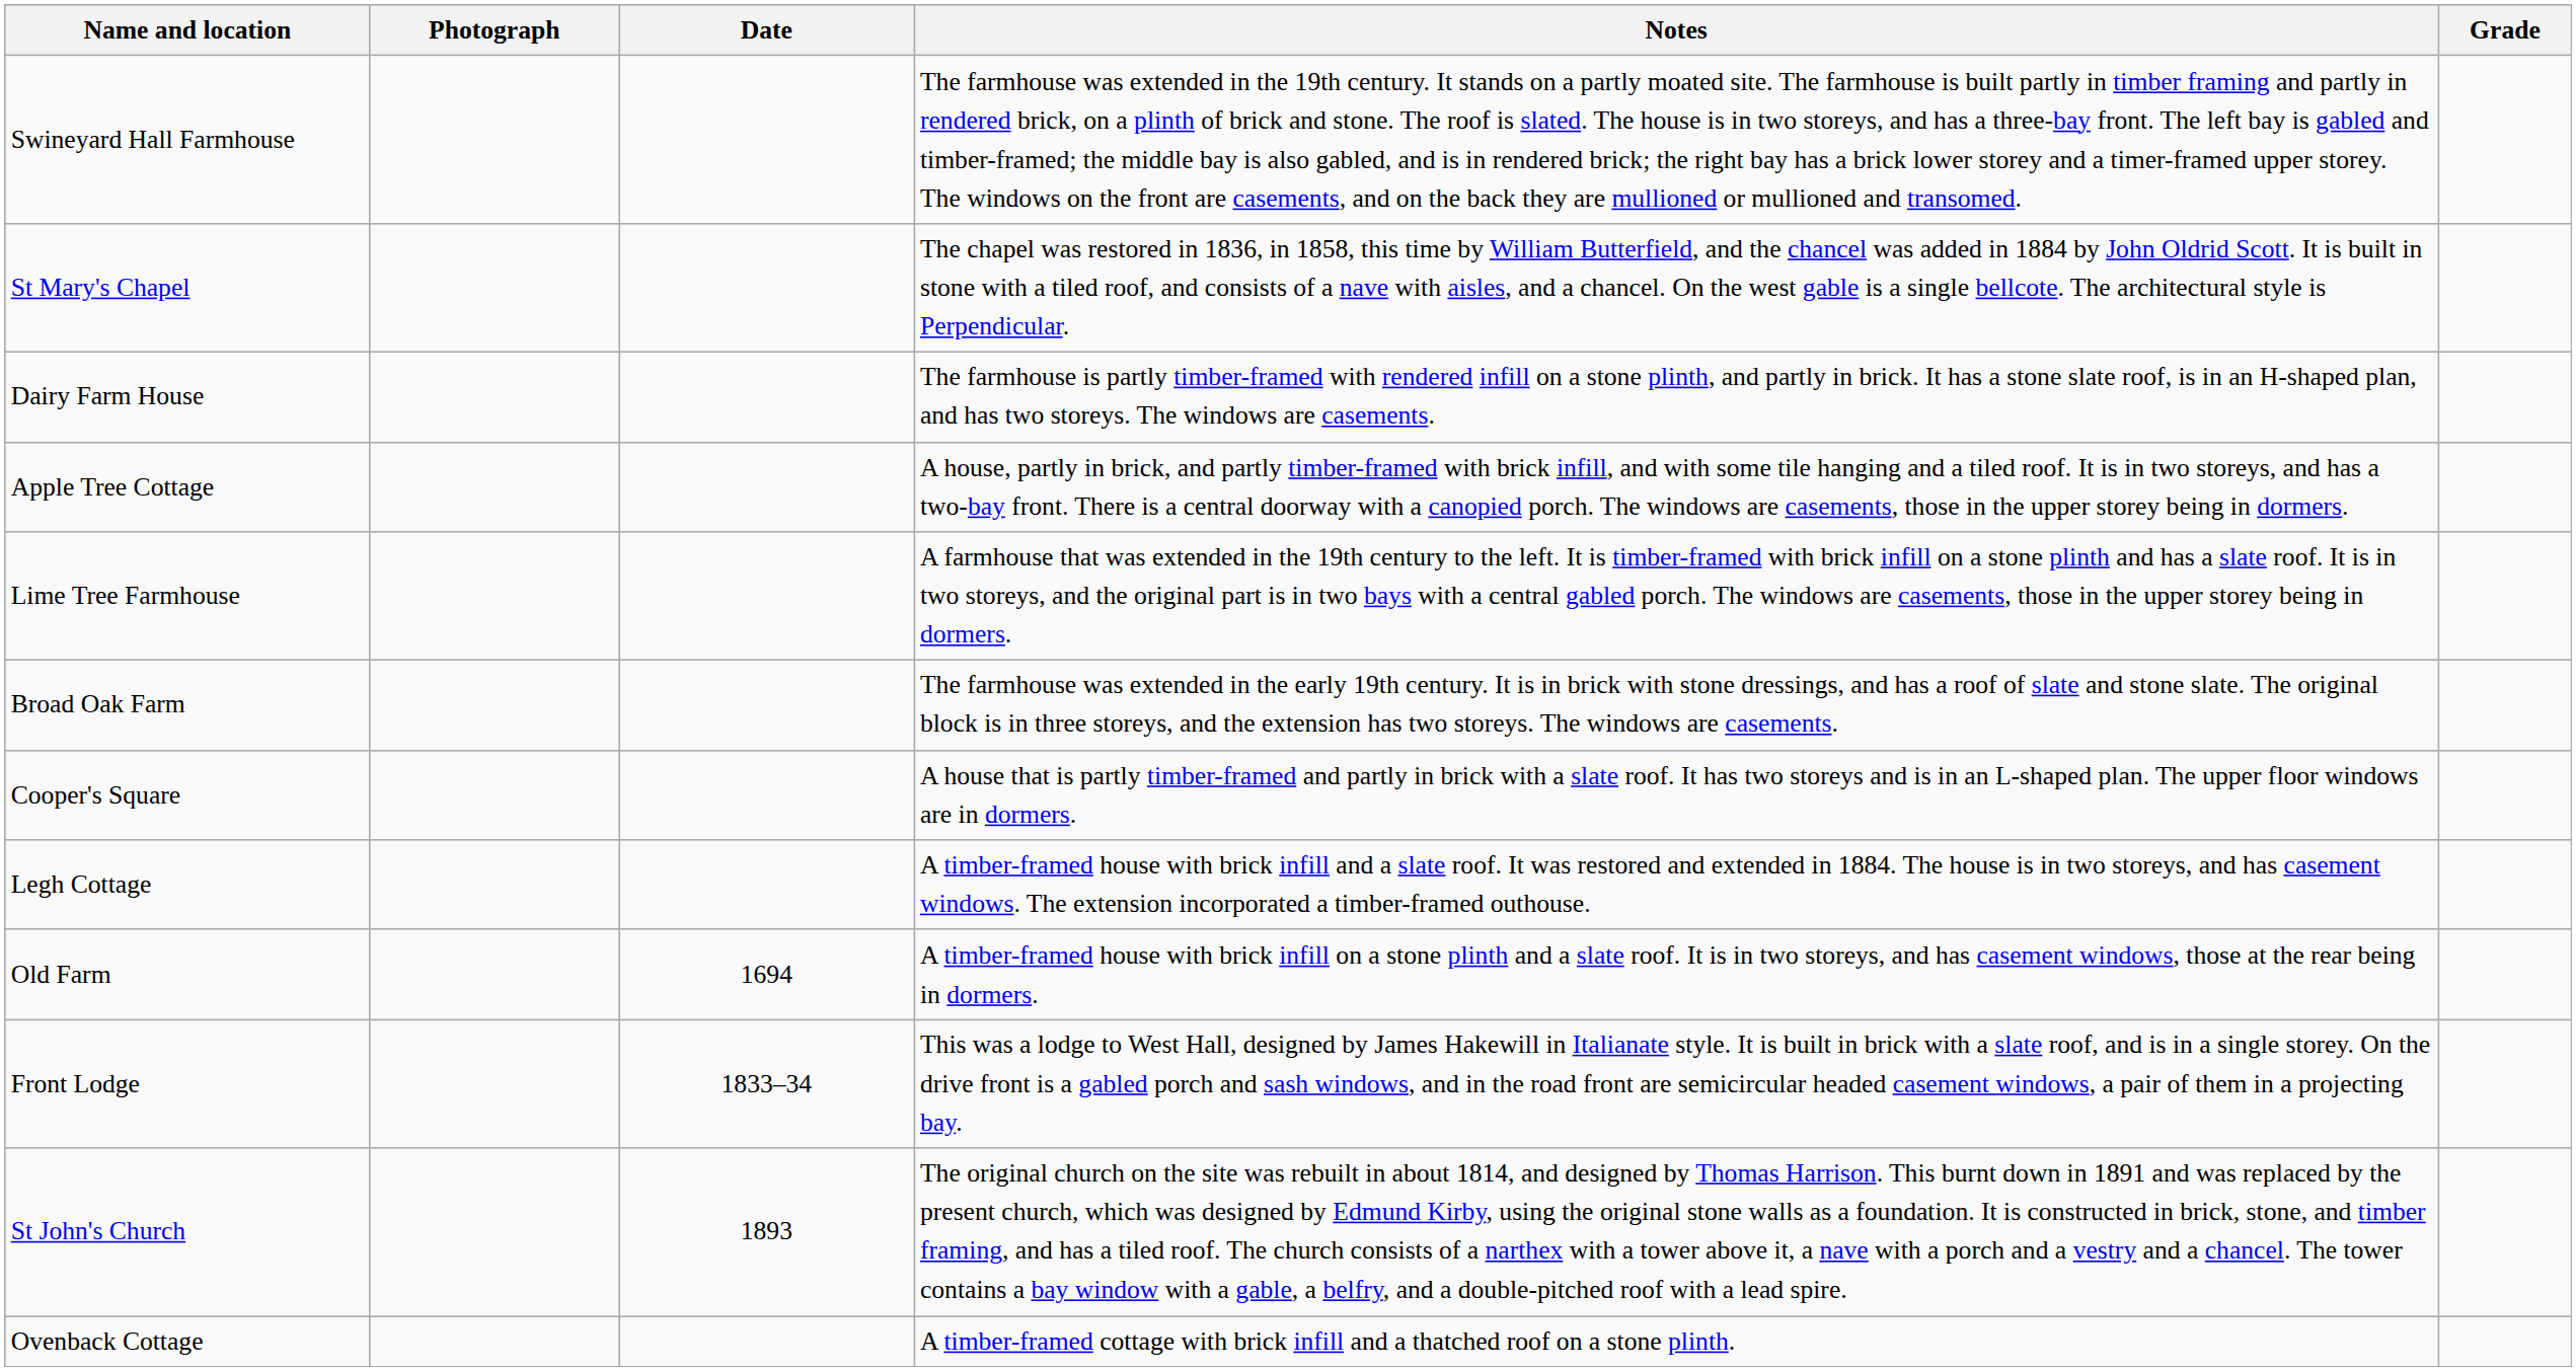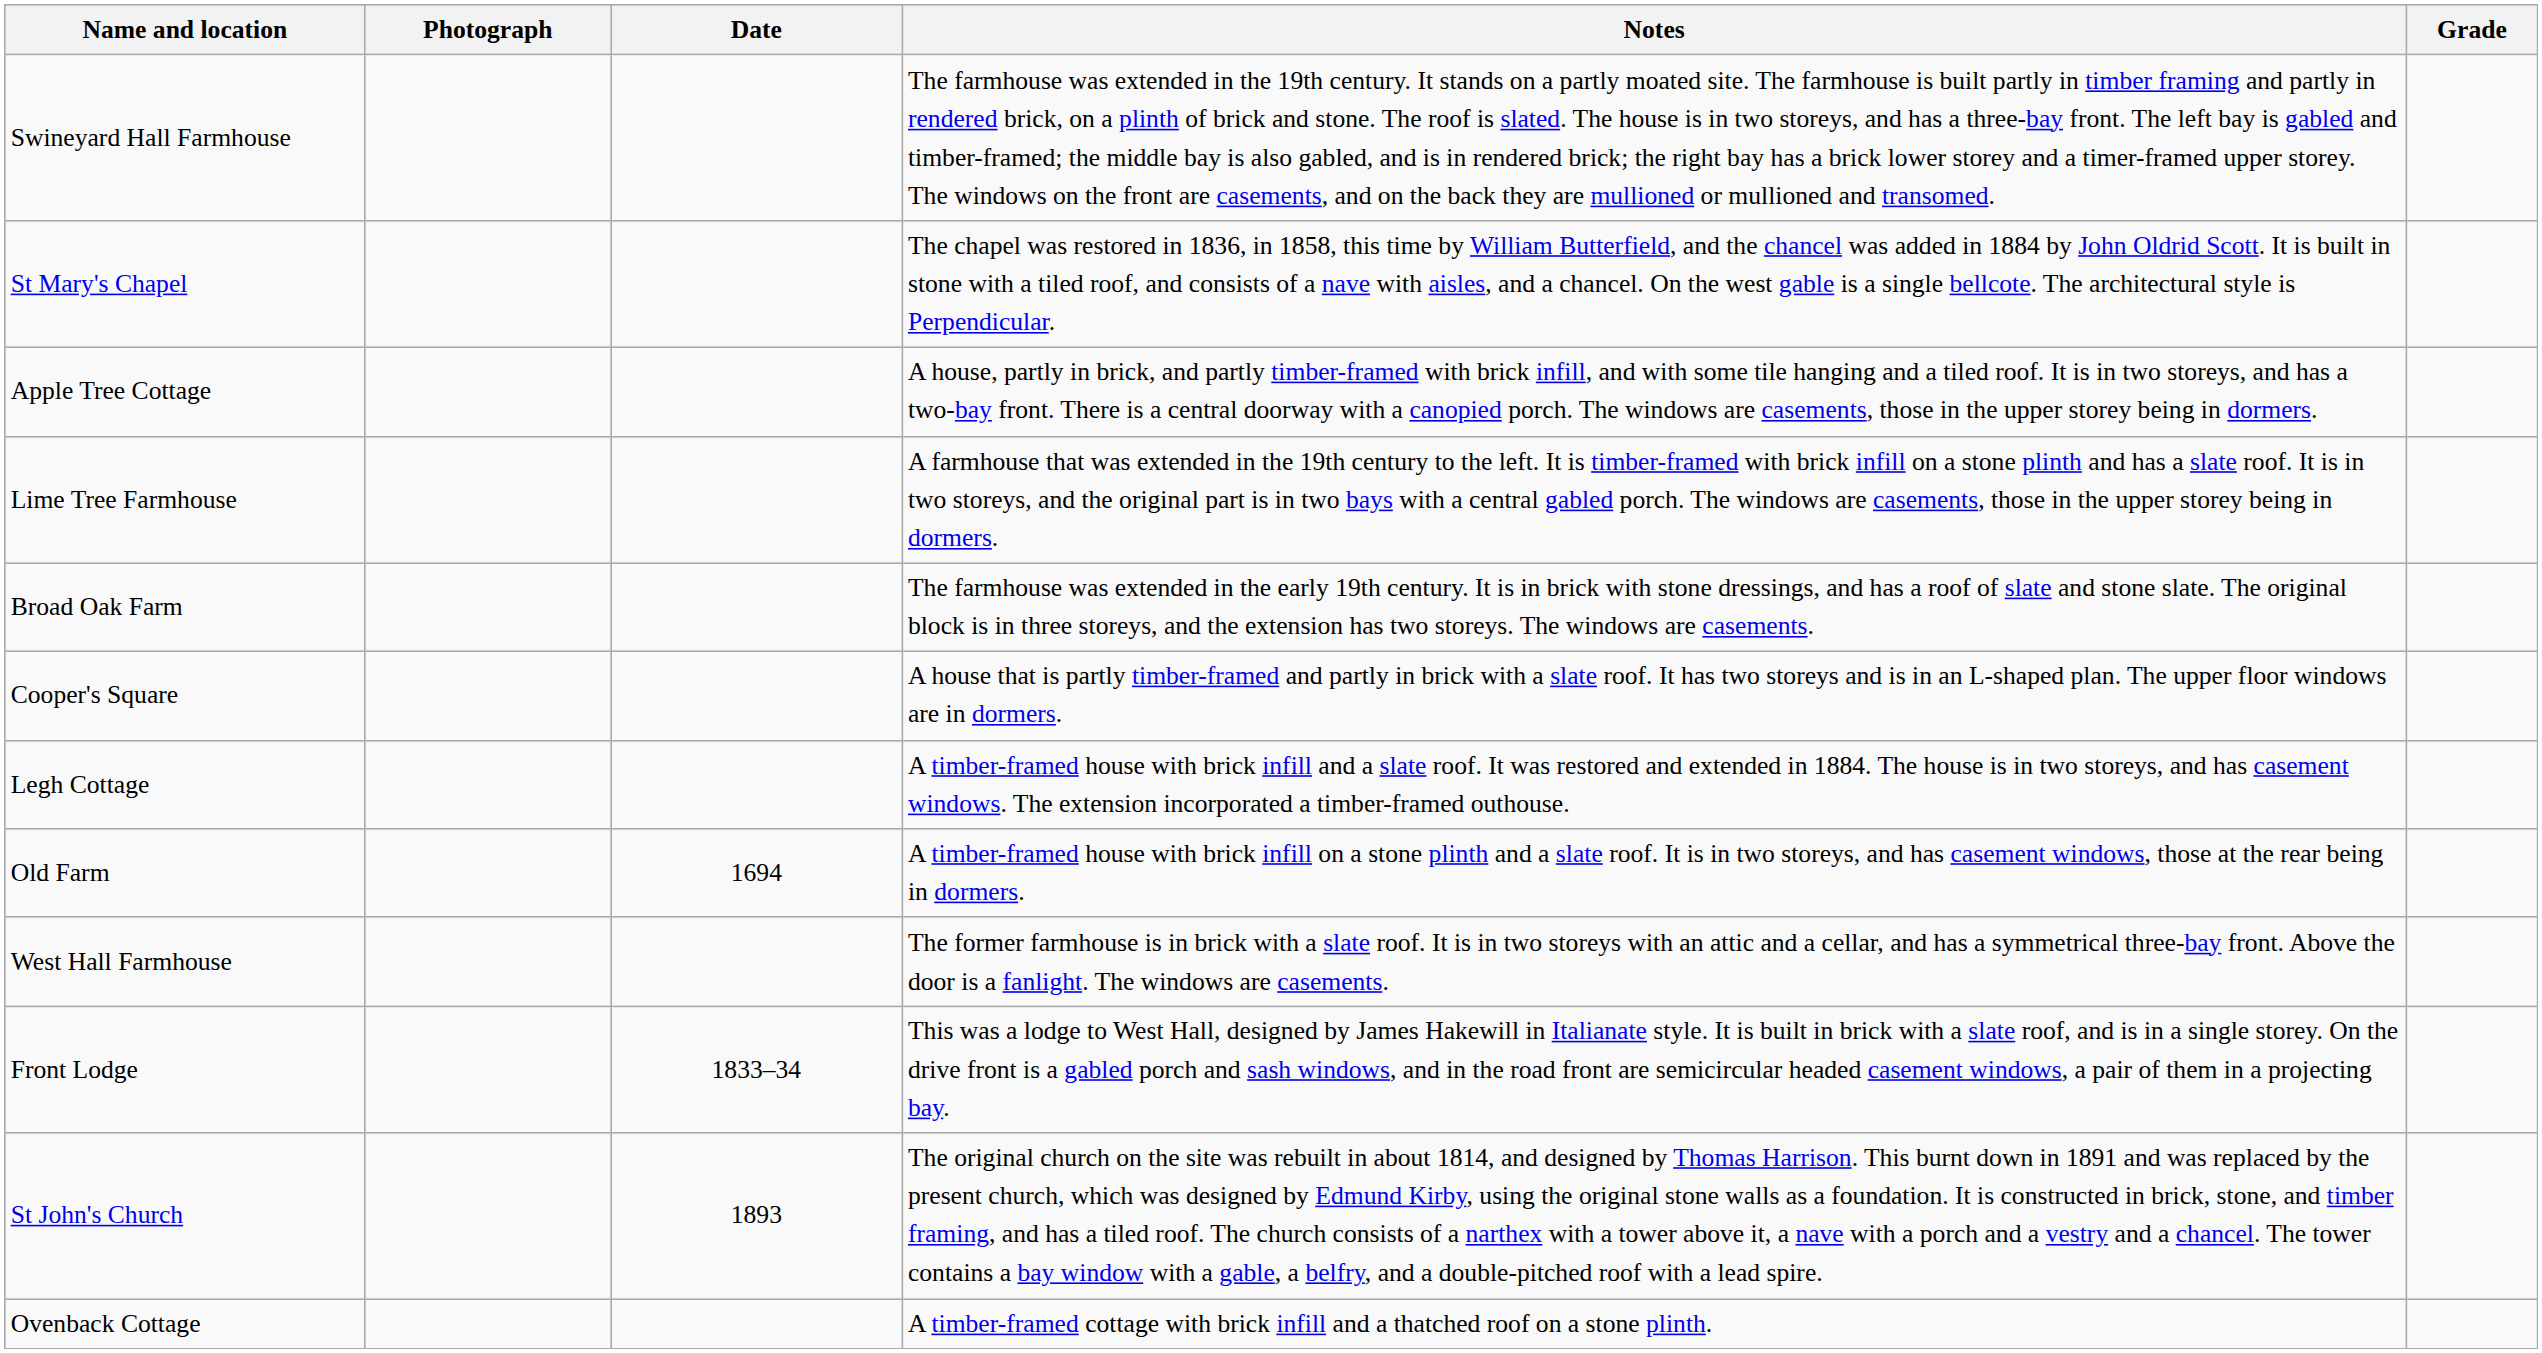- row: Dairy Farm House | The farmhouse is partly timber-framed with rendered infill on a stone plinth, and partly in brick. It has a stone slate roof, is in an H-shaped plan, and has two storeys. The windows are casements.
+ row: West Hall Farmhouse | The former farmhouse is in brick with a slate roof. It is in two storeys with an attic and a cellar, and has a symmetrical three-bay front. Above the door is a fanlight. The windows are casements.
